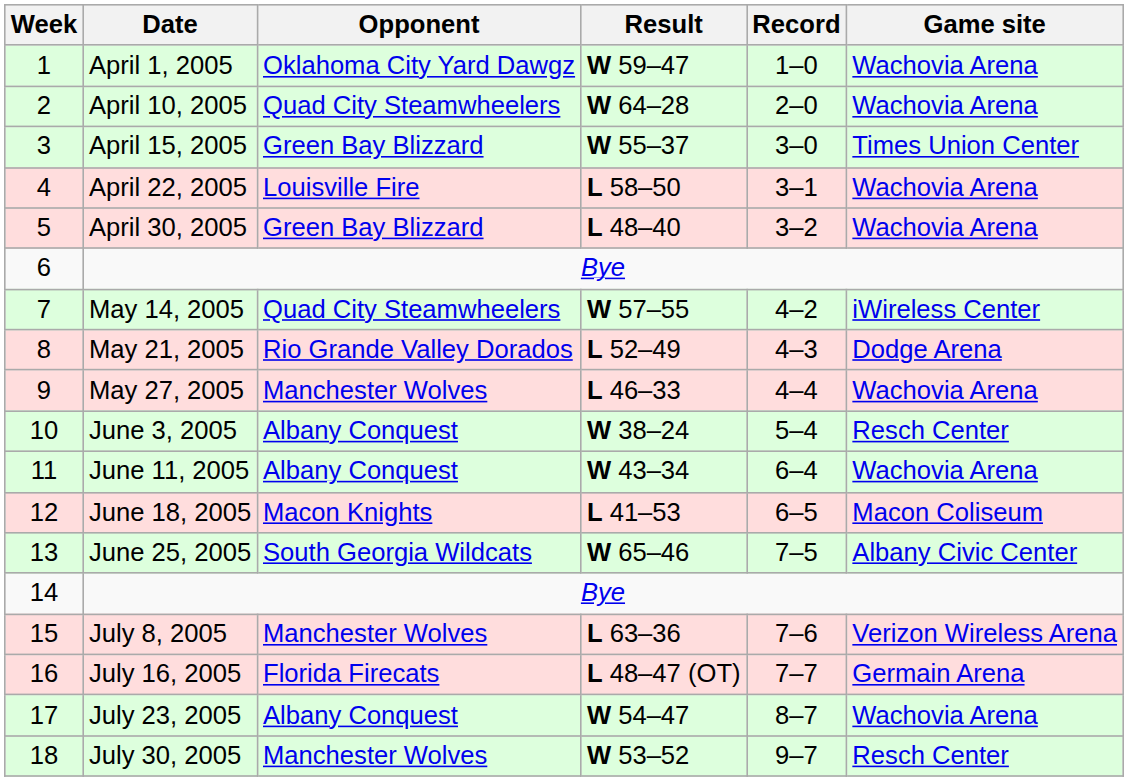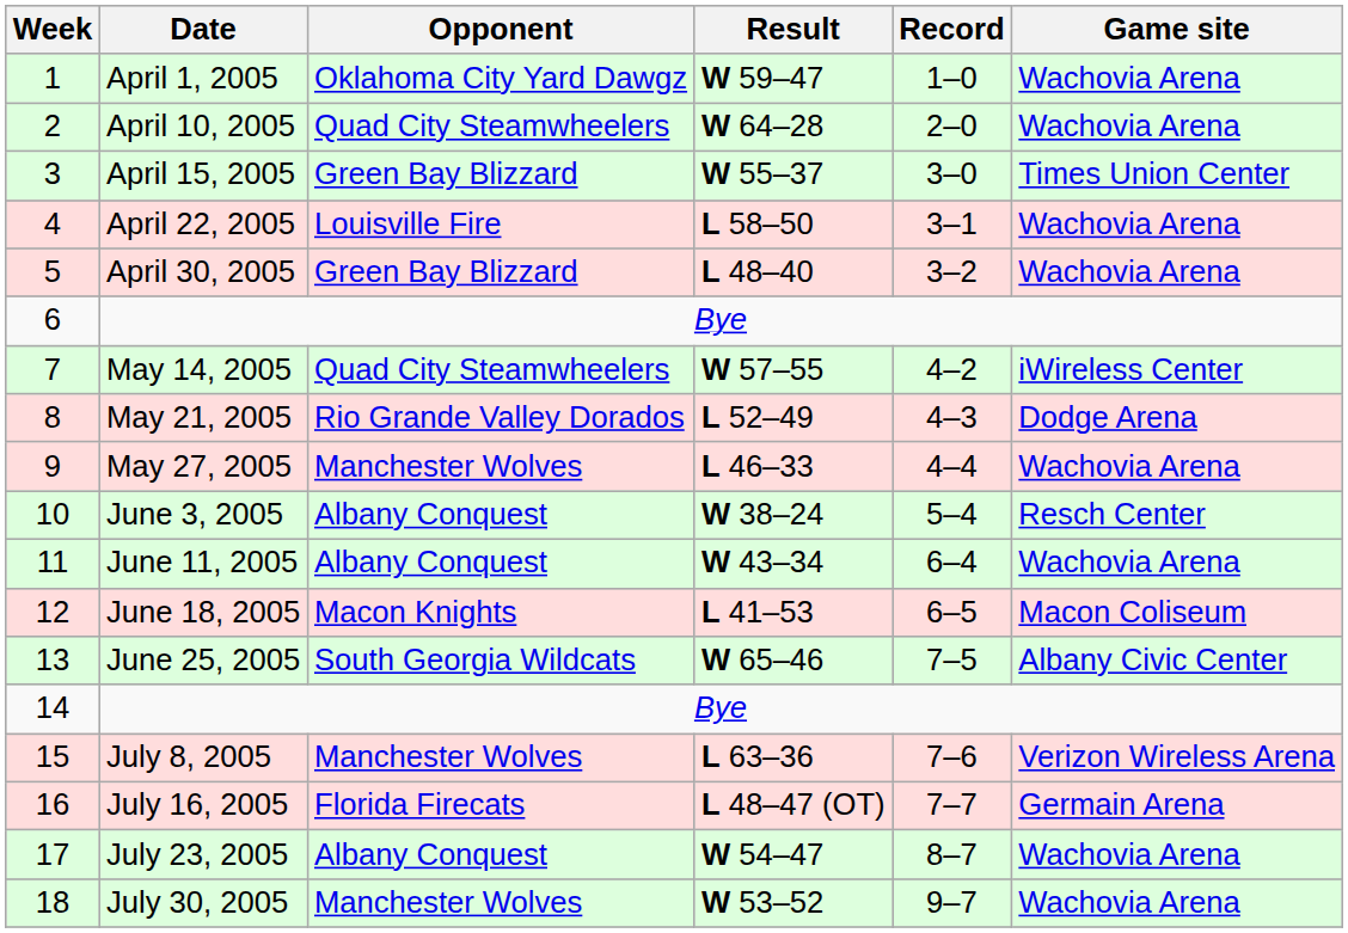July 30, 2005 | Game site: Resch Center -> Wachovia Arena
